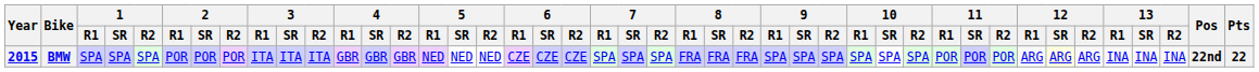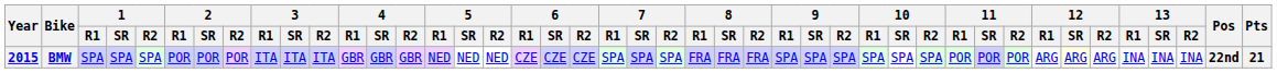BMW | Pts: 22 -> 21
